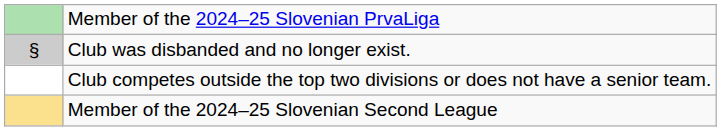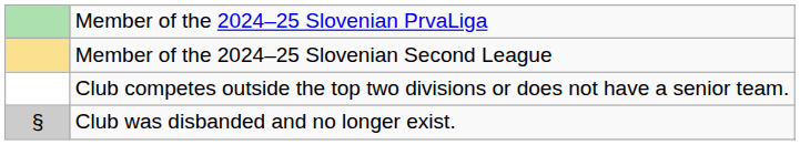rows swapped: Member of the 2024–25 Slovenian Second League <-> Club was disbanded and no longer exist.
